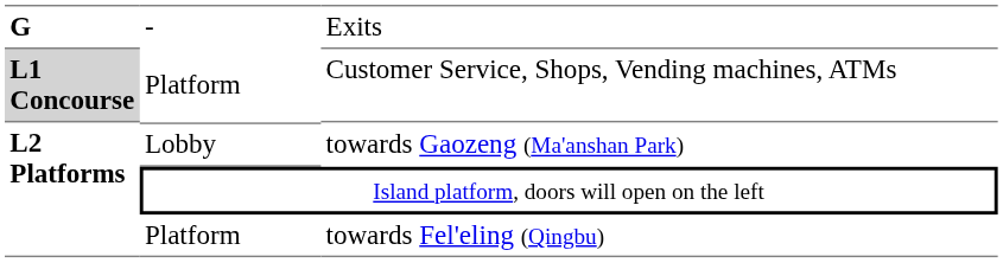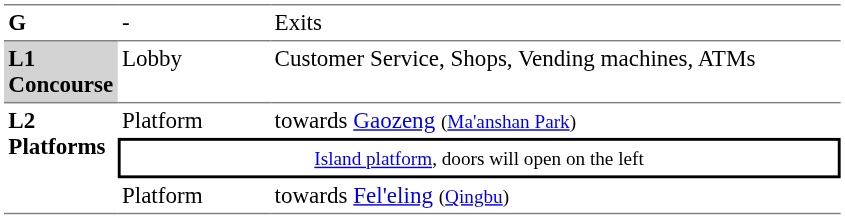Customer Service, Shops, Vending machines, ATMs | column 2: Platform -> Lobby
towards Gaozeng (Ma'anshan Park) | column 2: Lobby -> Platform
